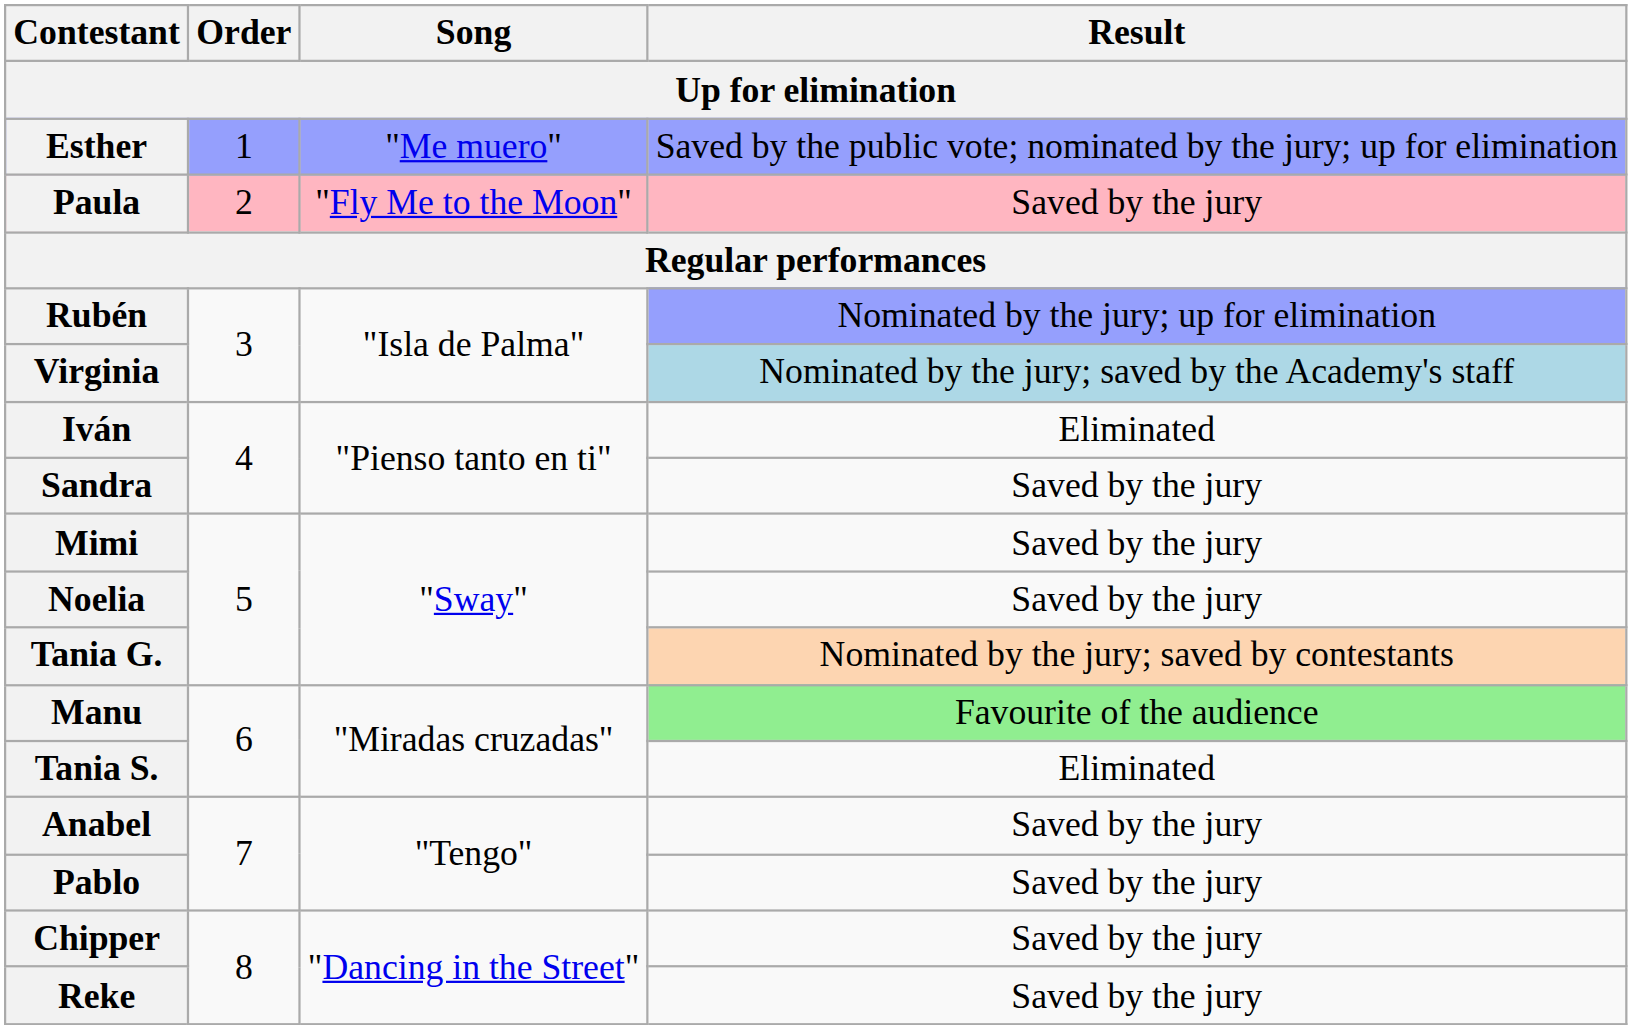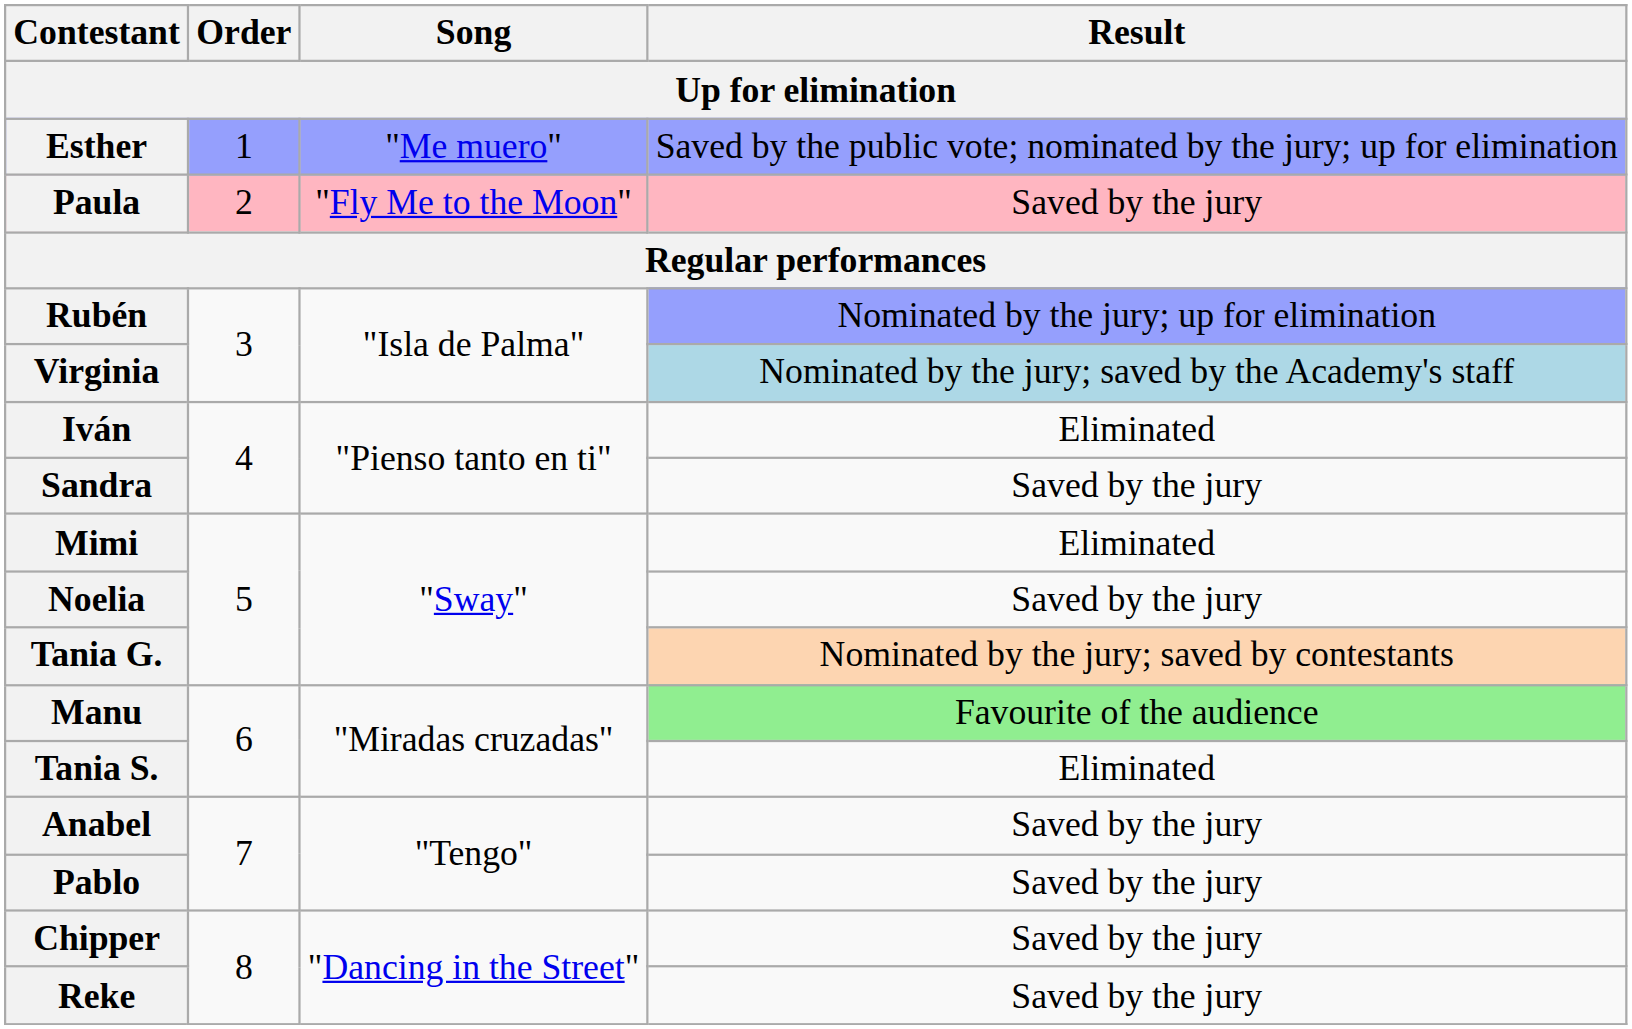Mimi | Result: Saved by the jury -> Eliminated
